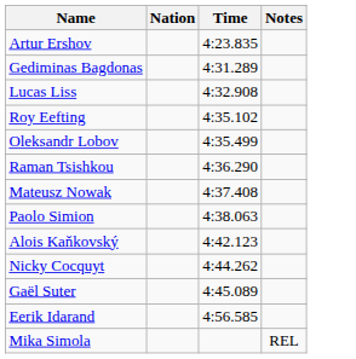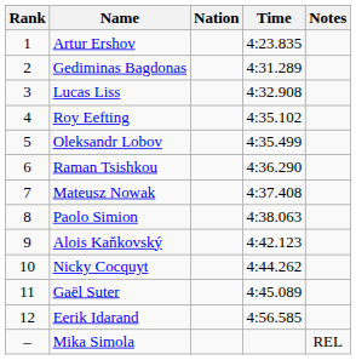+ column: Rank | 1 | 2 | 3 | 4 | 5 | 6 | 7 | 8 | 9 | 10 | 11 | 12 | –
